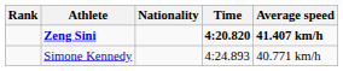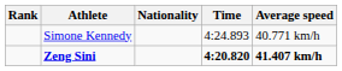rows swapped: Zeng Sini <-> Simone Kennedy
